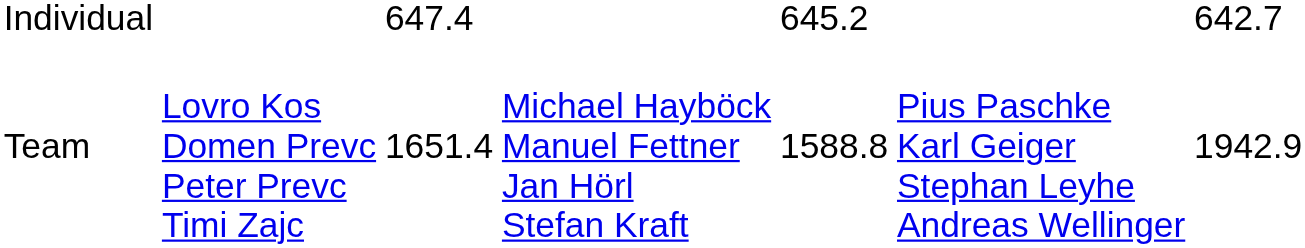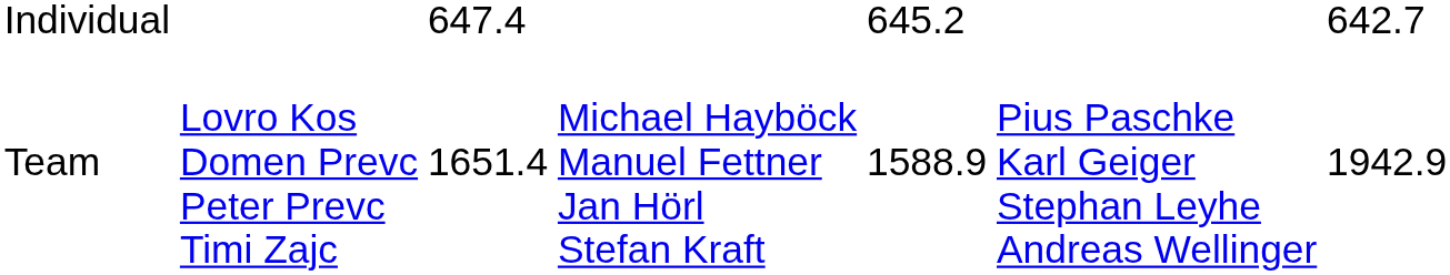Team | column 5: 1588.8 -> 1588.9
